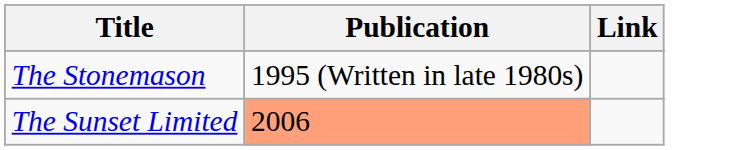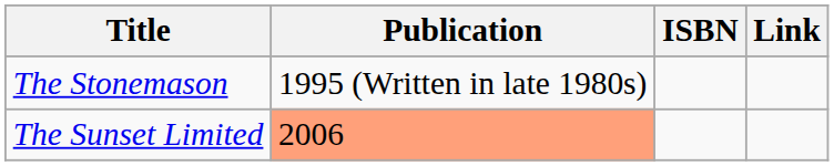+ column: ISBN
